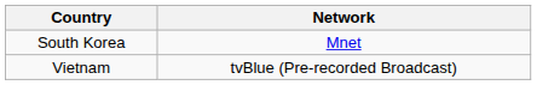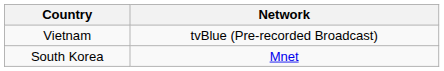rows swapped: South Korea <-> Vietnam
